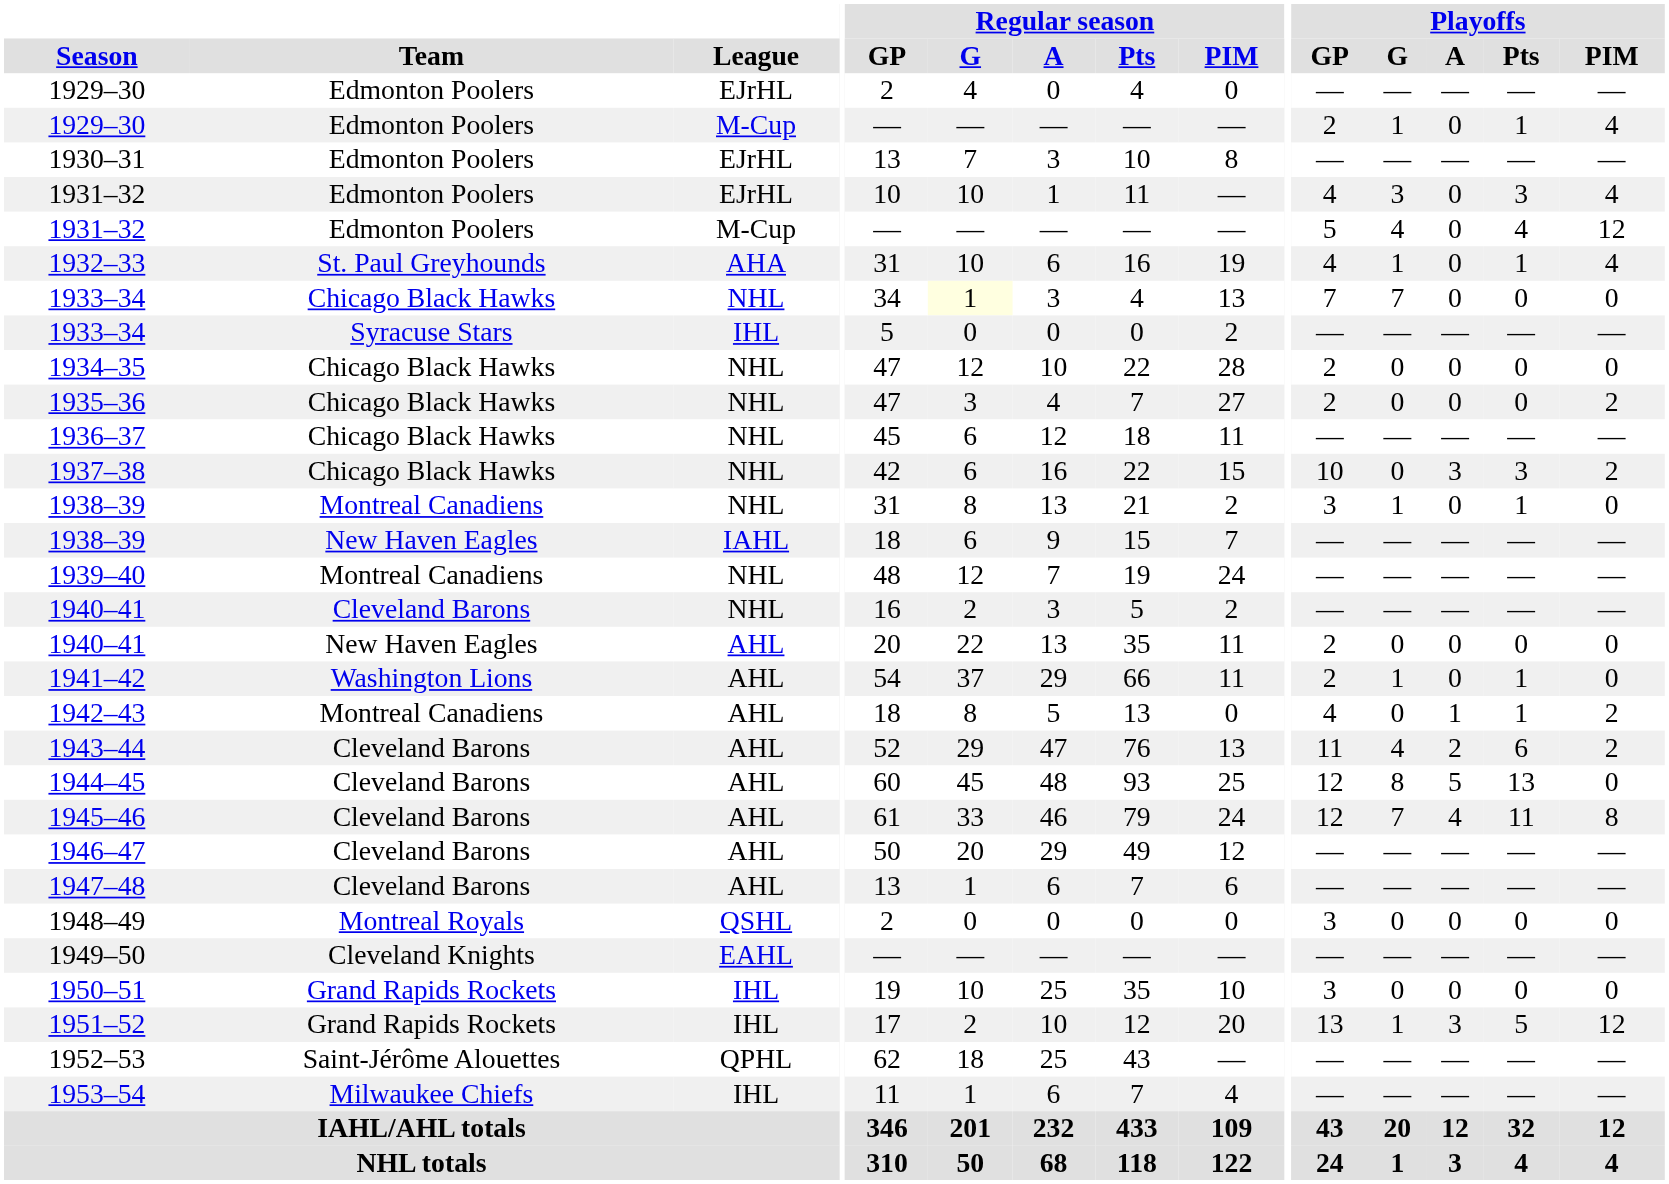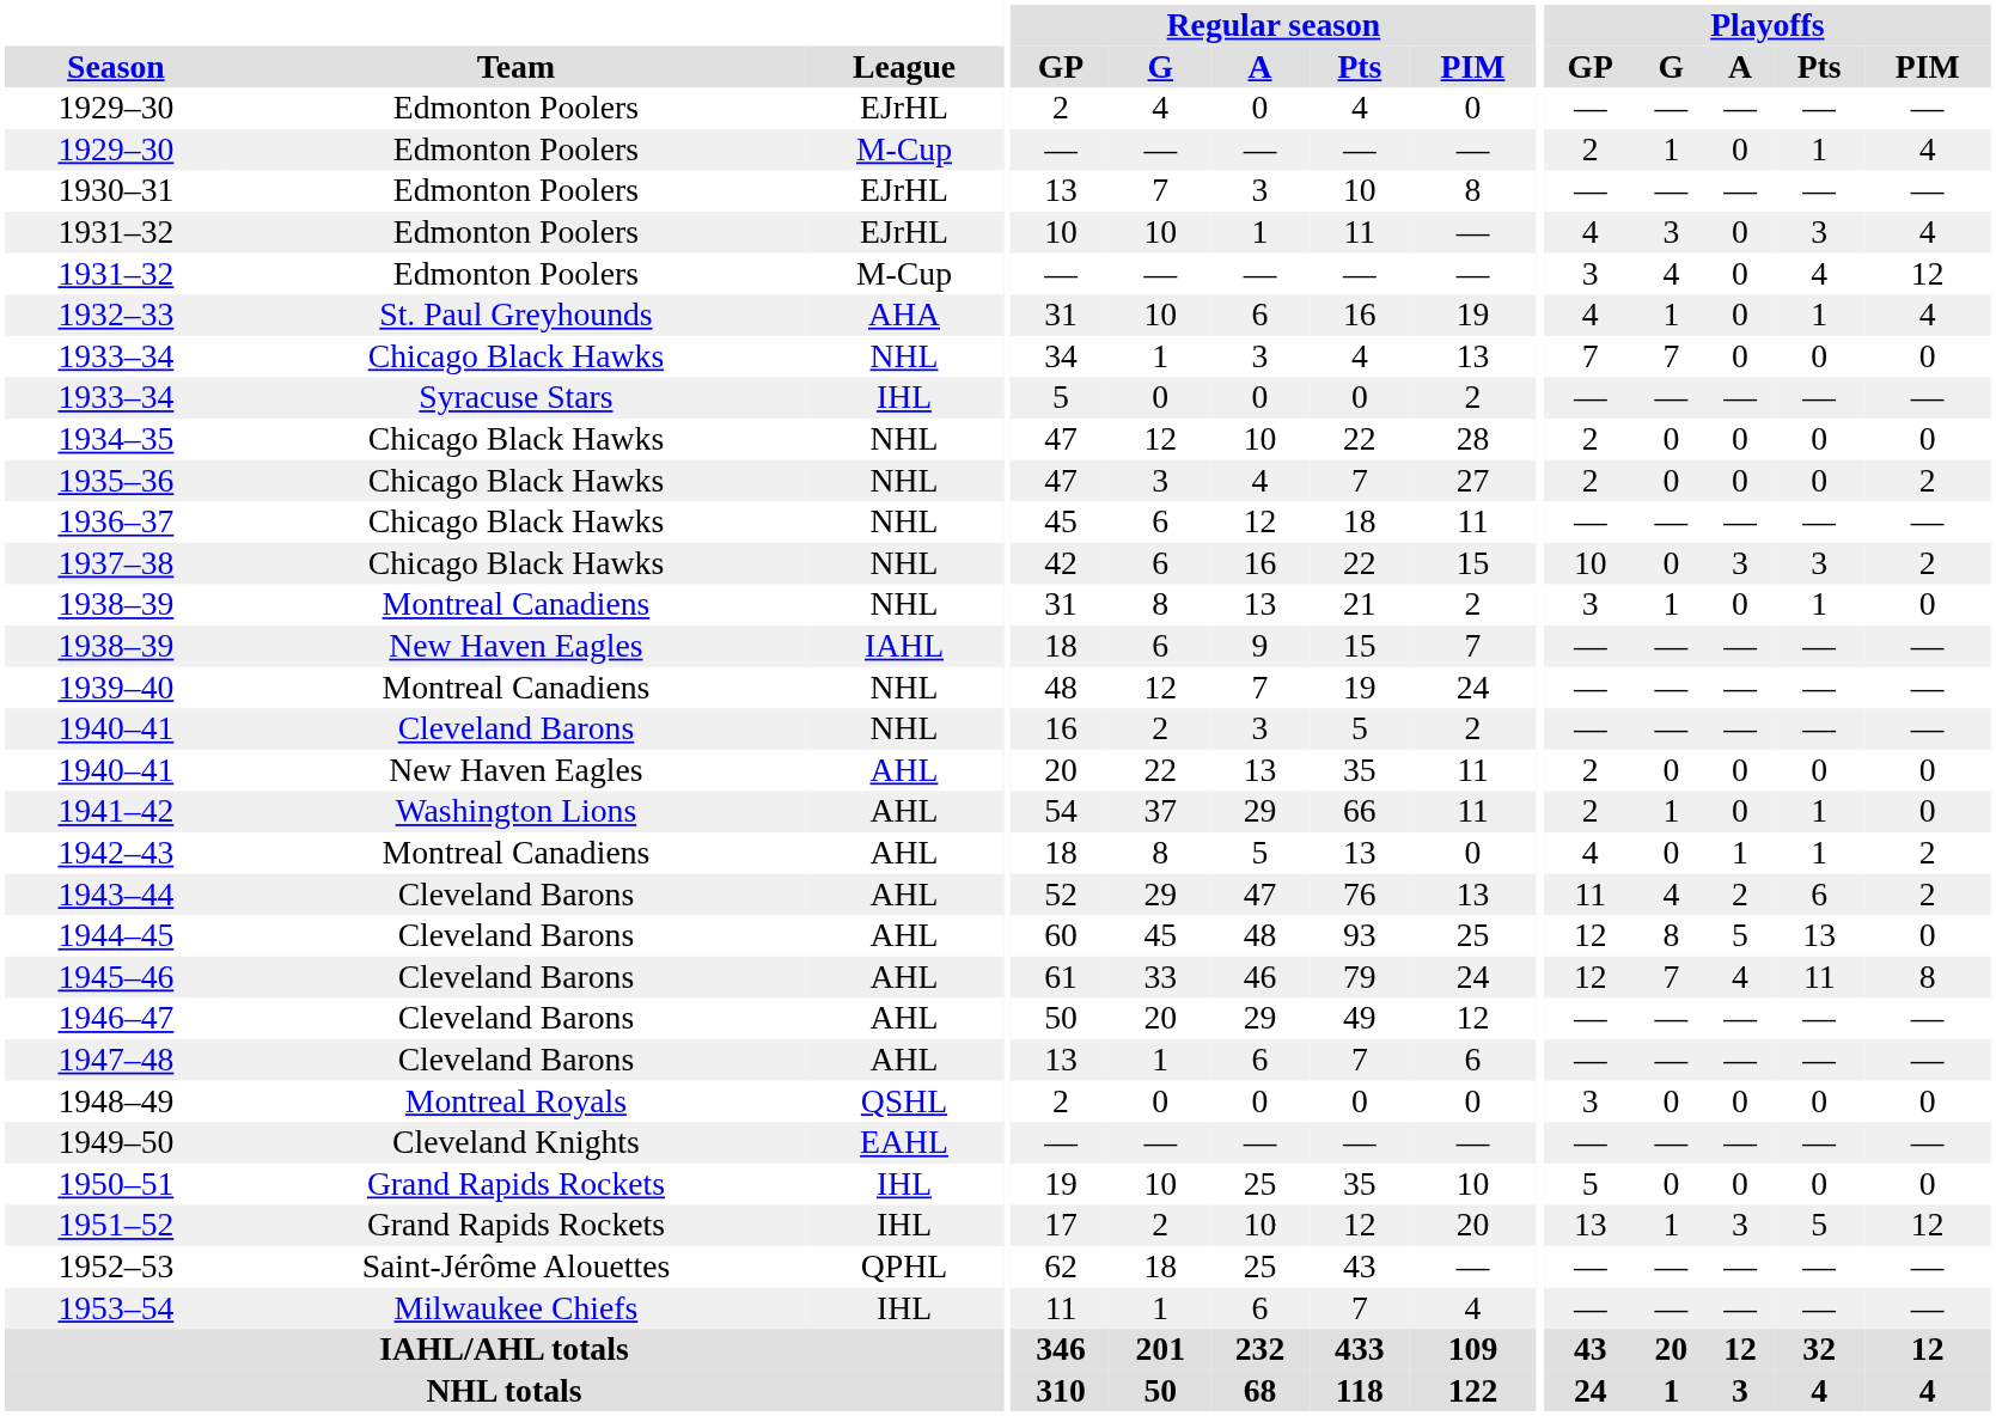1931–32 / M-Cup | Playoffs / GP: 5 -> 3
1933–34 / NHL | Regular season / G: lightyellow background -> no background
1950–51 | Playoffs / GP: 3 -> 5
